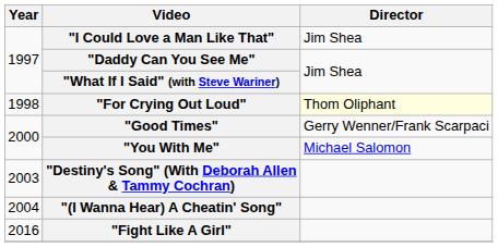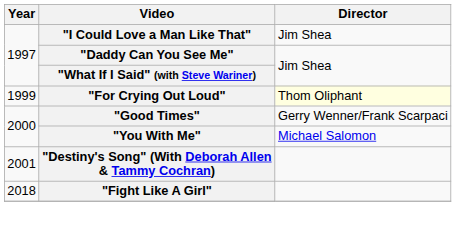"For Crying Out Loud" | Year: 1998 -> 1999
"Destiny's Song" (With Deborah Allen & Tammy Cochran) | Year: 2003 -> 2001
- row: 2004 | "(I Wanna Hear) A Cheatin' Song"
"Fight Like A Girl" | Year: 2016 -> 2018
